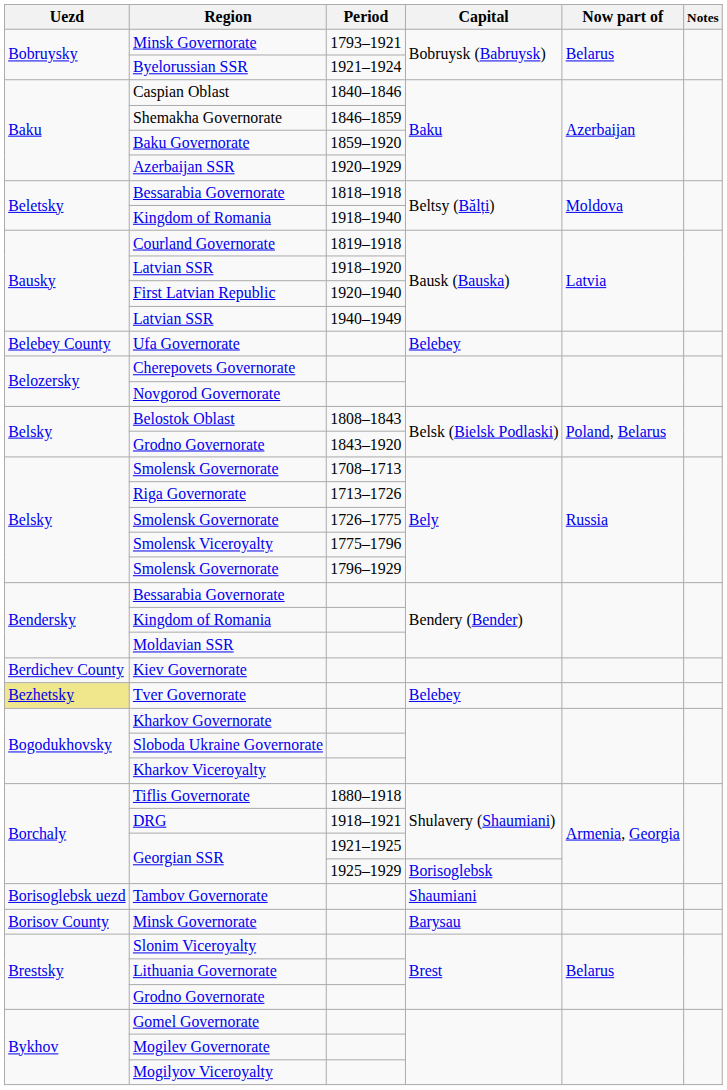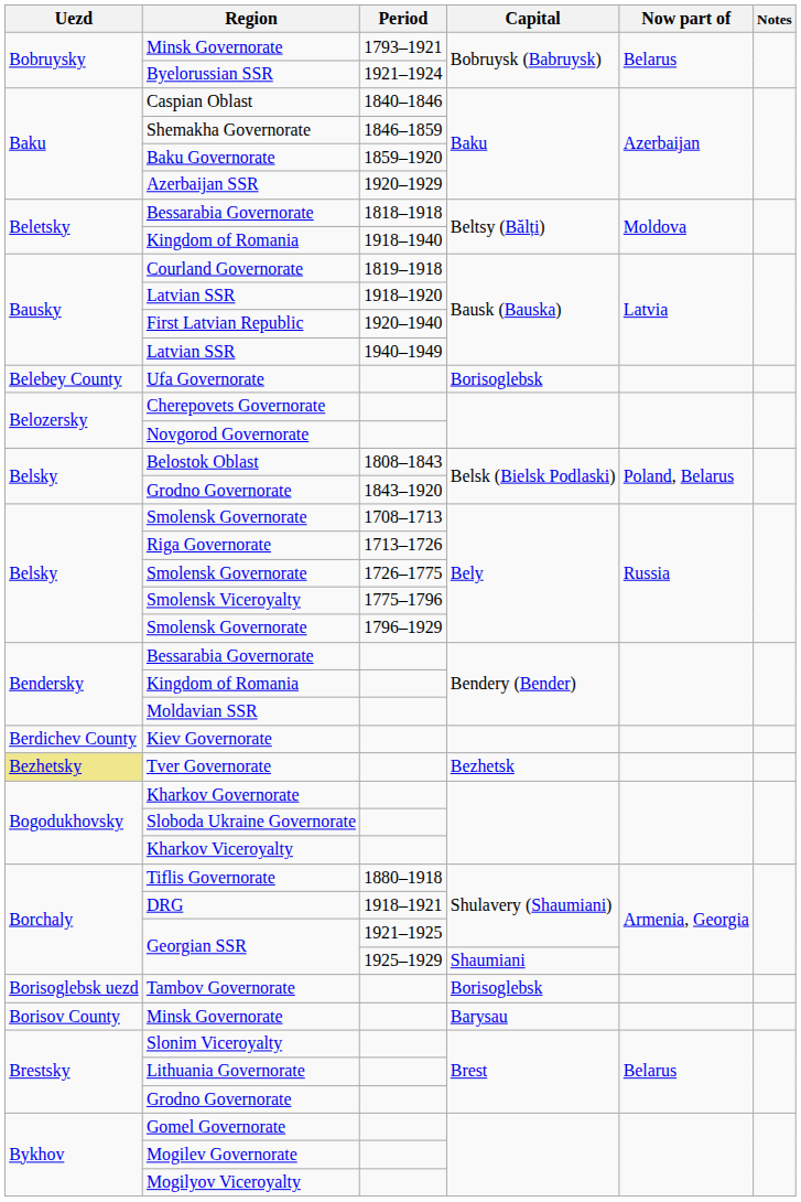Ufa Governorate | Capital: Belebey -> Borisoglebsk
Tver Governorate | Capital: Belebey -> Bezhetsk
Georgian SSR / 1925–1929 | Capital: Borisoglebsk -> Shaumiani
Tambov Governorate | Capital: Shaumiani -> Borisoglebsk
